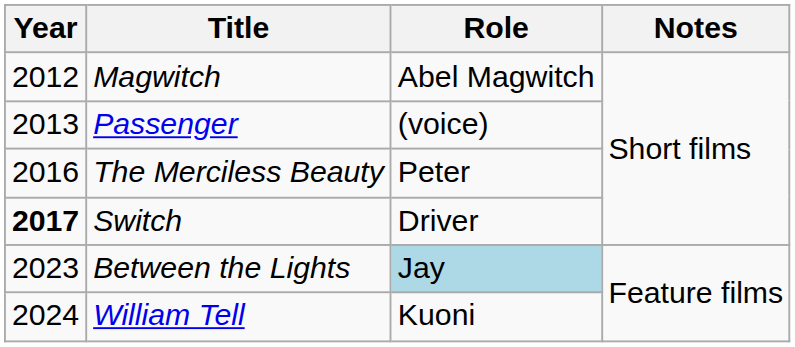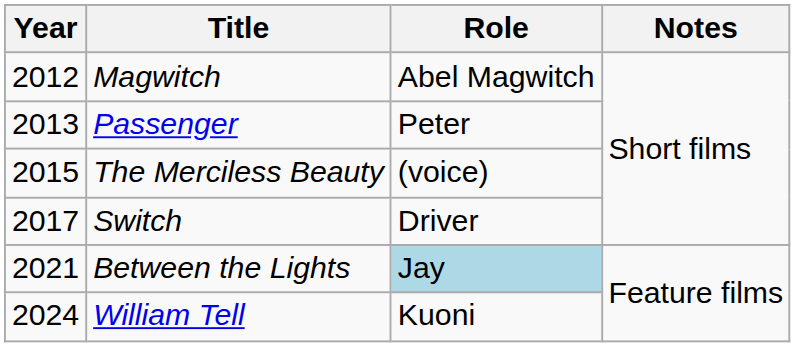Passenger | Role: (voice) -> Peter
The Merciless Beauty | Year: 2016 -> 2015
The Merciless Beauty | Role: Peter -> (voice)
Switch | Year: bold -> normal
Between the Lights | Year: 2023 -> 2021
